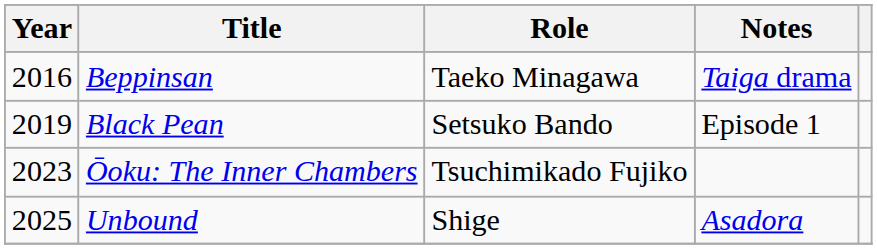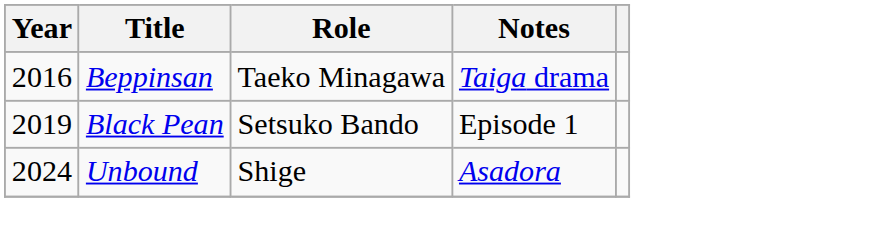- row: 2023 | Ōoku: The Inner Chambers | Tsuchimikado Fujiko
Unbound | Year: 2025 -> 2024
